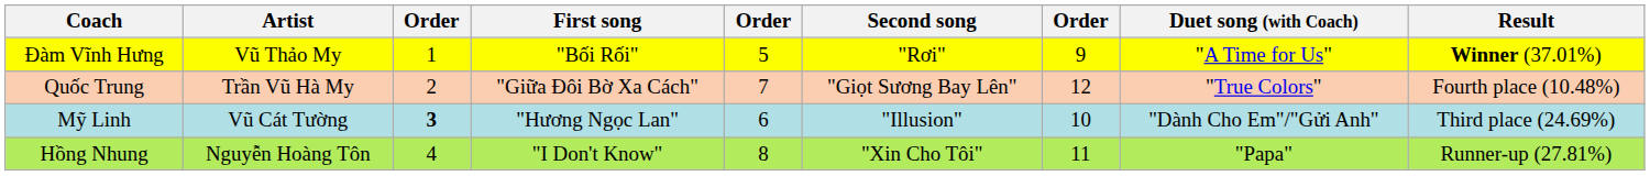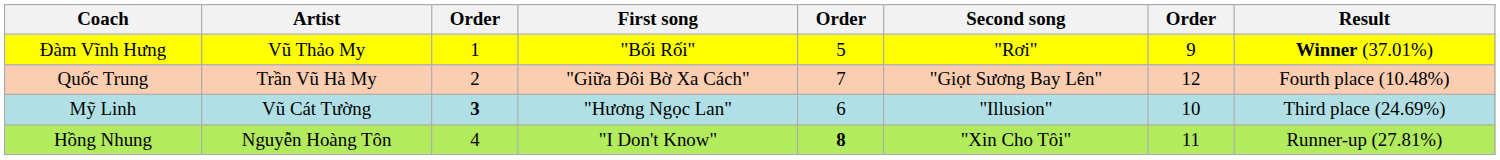- column: Duet song (with Coach) | "A Time for Us" | "True Colors" | "Dành Cho Em"/"Gửi Anh" | "Papa"
Hồng Nhung | column 5: normal -> bold
